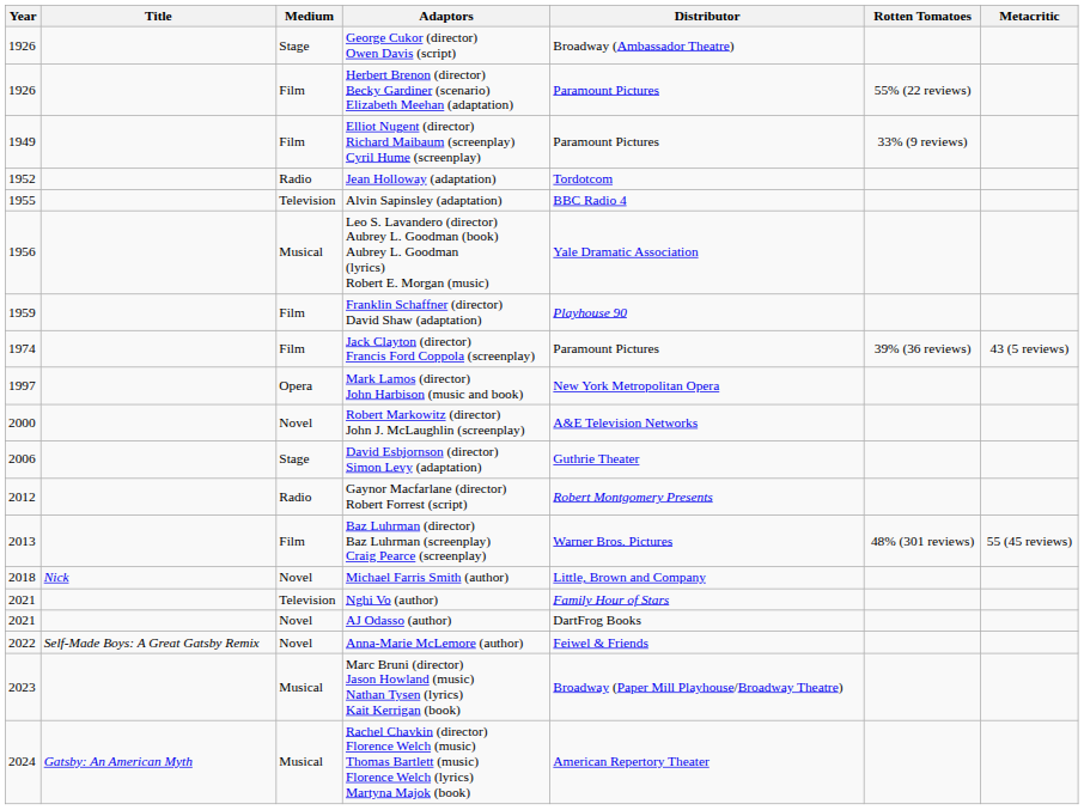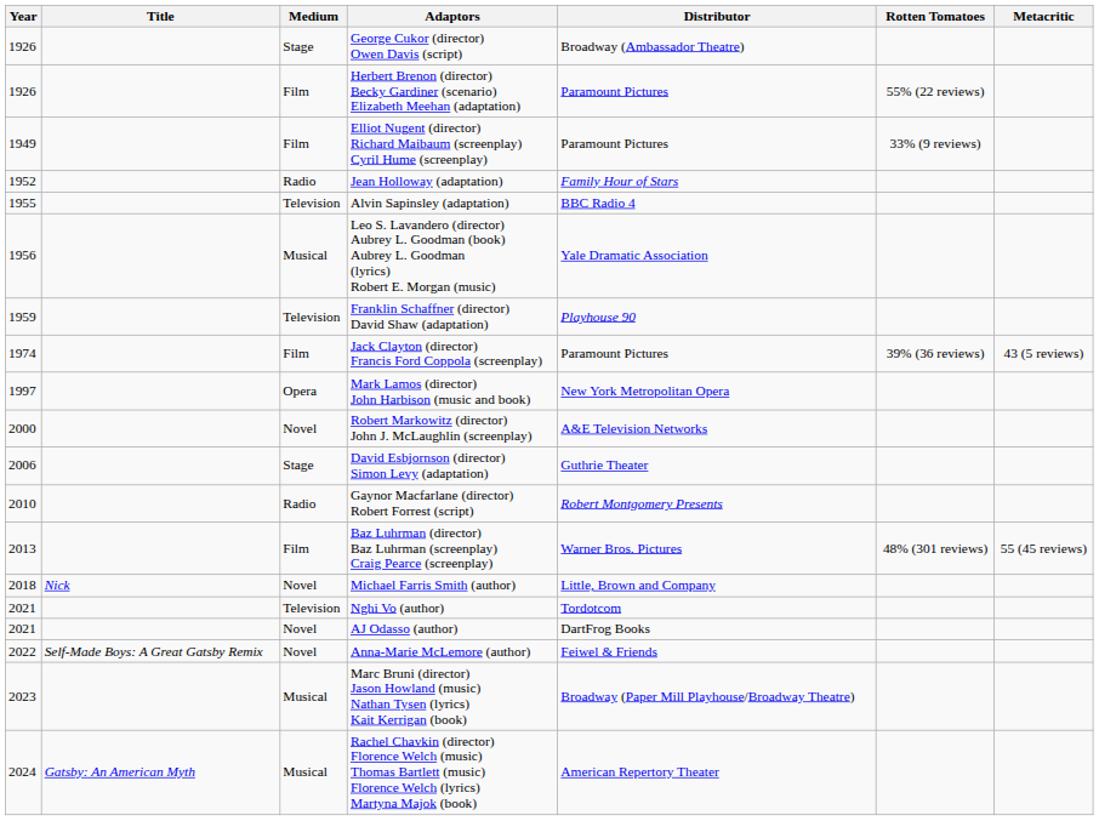Jean Holloway (adaptation) | Distributor: Tordotcom -> Family Hour of Stars
Franklin Schaffner (director) David Shaw (adaptation) | Medium: Film -> Television
Gaynor Macfarlane (director) Robert Forrest (script) | Year: 2012 -> 2010
Nghi Vo (author) | Distributor: Family Hour of Stars -> Tordotcom
